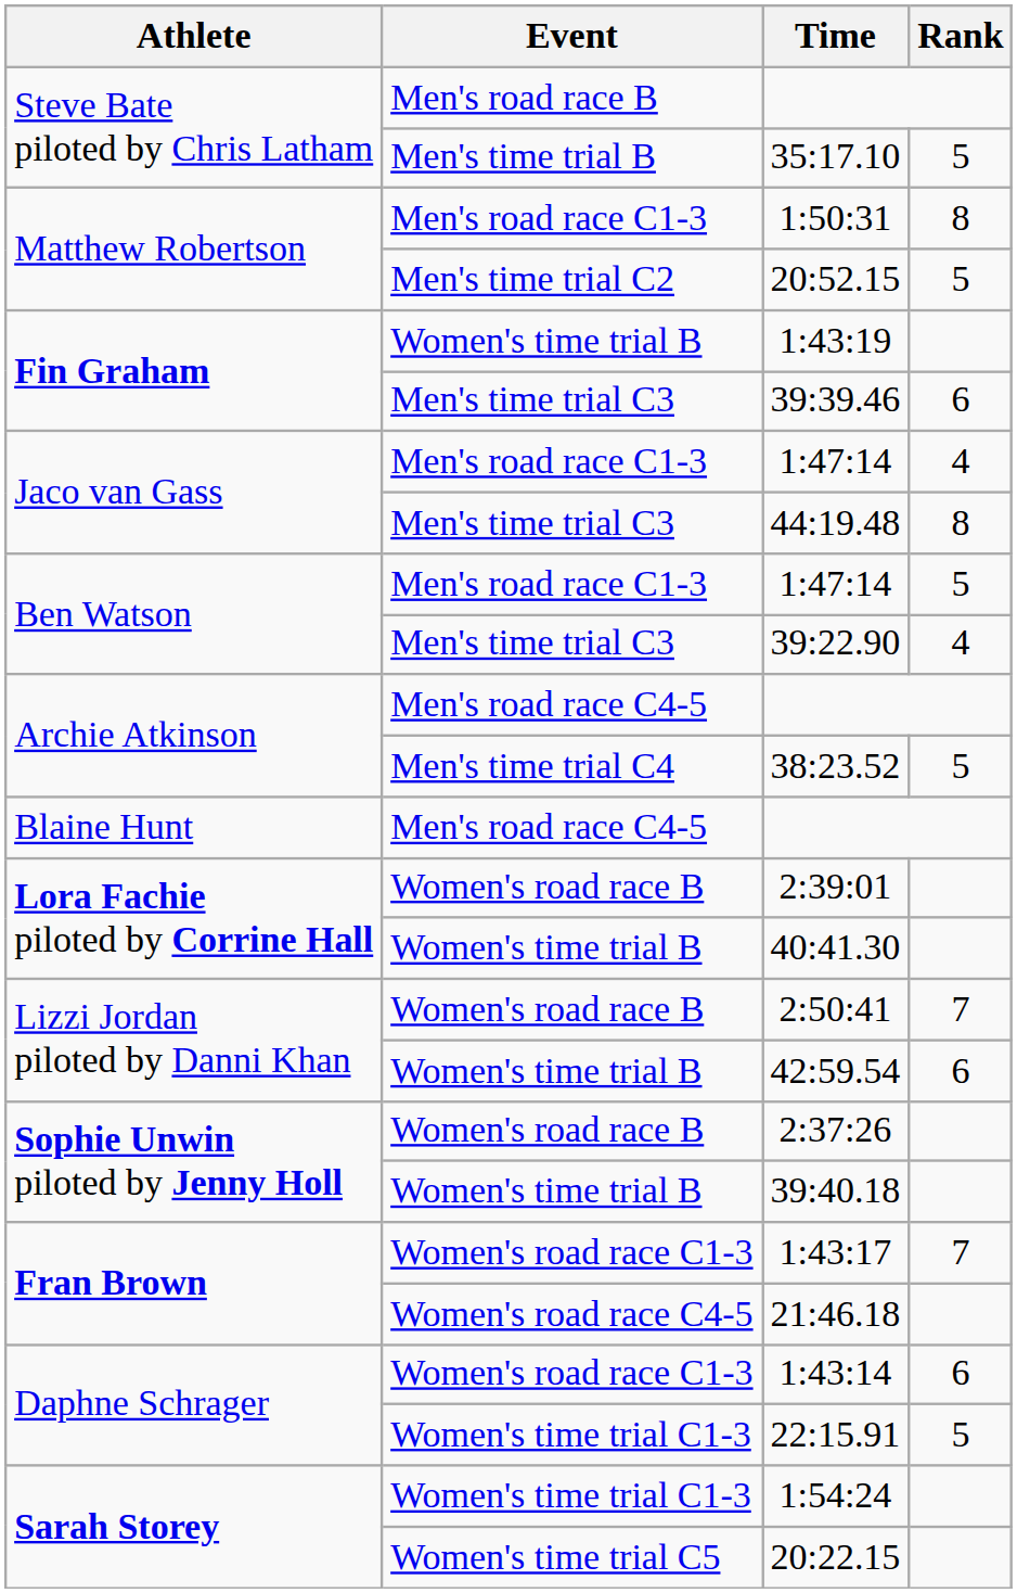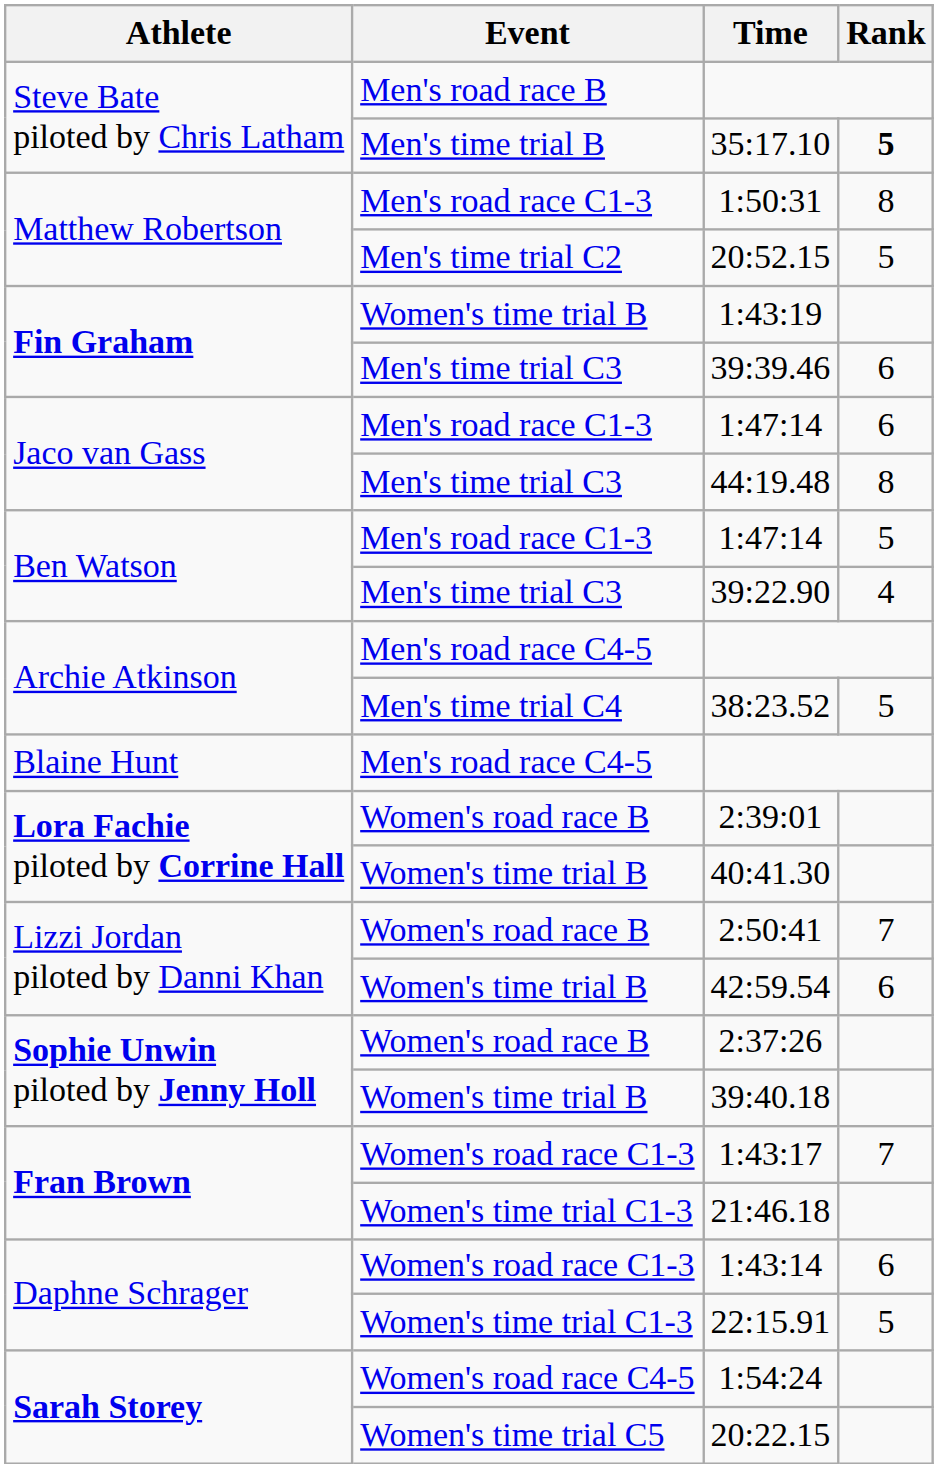35:17.10 | Rank: normal -> bold
Jaco van Gass / 1:47:14 | Rank: 4 -> 6
21:46.18 | Event: Women's road race C4-5 -> Women's time trial C1-3
1:54:24 | Event: Women's time trial C1-3 -> Women's road race C4-5
